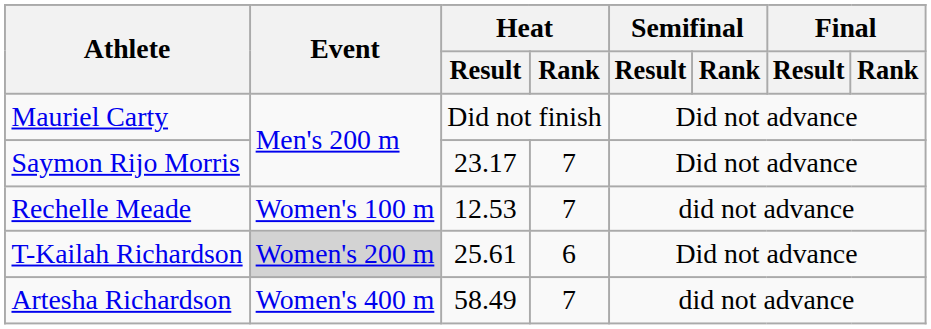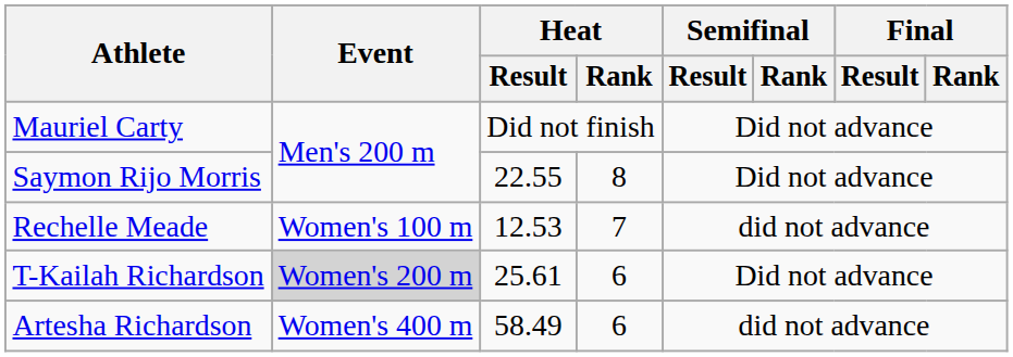Saymon Rijo Morris | Heat / Result: 23.17 -> 22.55
Saymon Rijo Morris | Heat / Rank: 7 -> 8
Artesha Richardson | Heat / Rank: 7 -> 6
